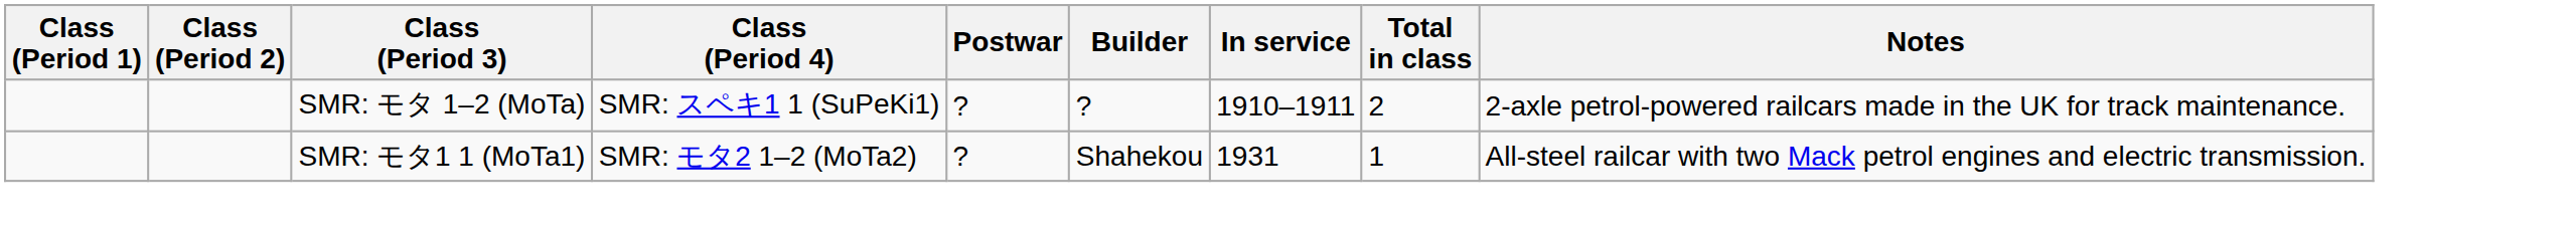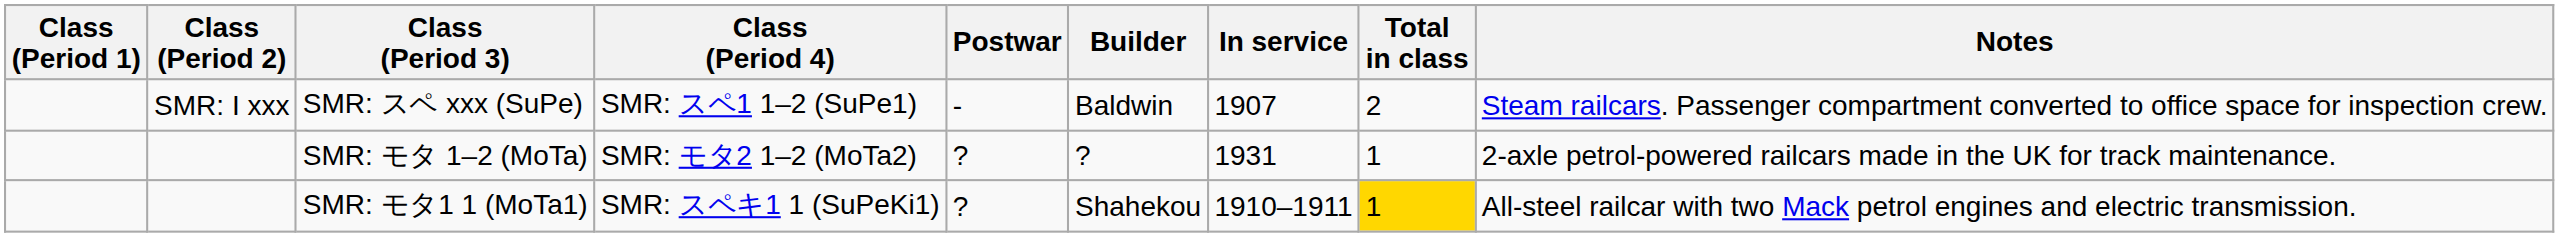+ row: SMR: I xxx | SMR: スペ xxx (SuPe) | SMR: スペ1 1–2 (SuPe1) | - | Baldwin | 1907 | 2 | Steam railcars. Passenger compartment converted to office space for inspection crew.
SMR: モタ 1–2 (MoTa) | Class (Period 4): SMR: スペキ1 1 (SuPeKi1) -> SMR: モタ2 1–2 (MoTa2)
SMR: モタ 1–2 (MoTa) | In service: 1910–1911 -> 1931
SMR: モタ 1–2 (MoTa) | Total in class: 2 -> 1
SMR: モタ1 1 (MoTa1) | Class (Period 4): SMR: モタ2 1–2 (MoTa2) -> SMR: スペキ1 1 (SuPeKi1)
SMR: モタ1 1 (MoTa1) | In service: 1931 -> 1910–1911
SMR: モタ1 1 (MoTa1) | Total in class: no background -> gold background
